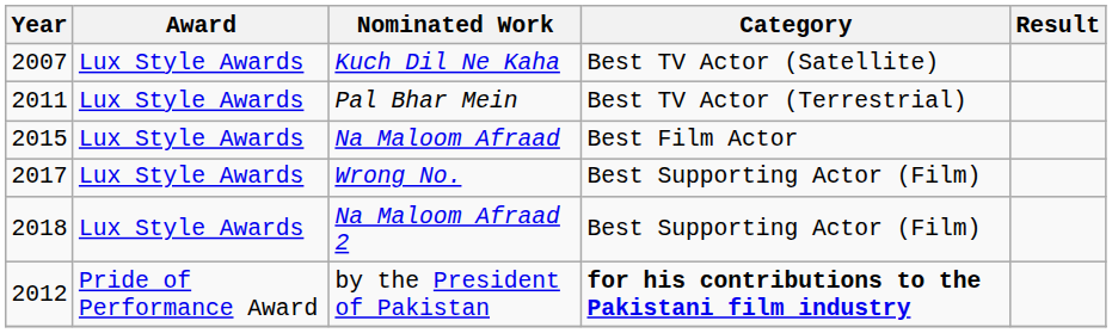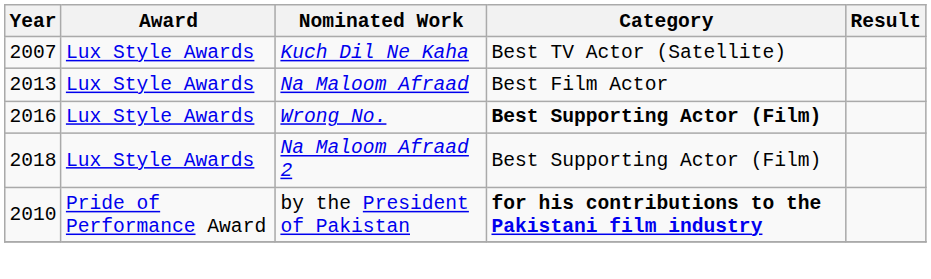- row: 2011 | Lux Style Awards | Pal Bhar Mein | Best TV Actor (Terrestrial)
Na Maloom Afraad | Year: 2015 -> 2013
Wrong No. | Year: 2017 -> 2016
Wrong No. | Category: normal -> bold
by the President of Pakistan | Year: 2012 -> 2010
